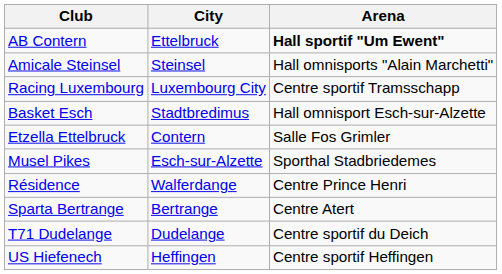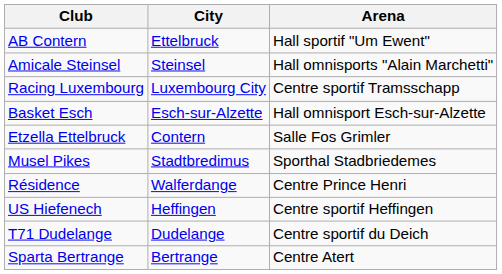AB Contern | Arena: bold -> normal
Basket Esch | City: Stadtbredimus -> Esch-sur-Alzette
Musel Pikes | City: Esch-sur-Alzette -> Stadtbredimus
rows swapped: Sparta Bertrange <-> US Hiefenech
